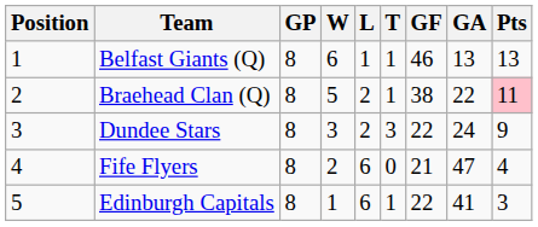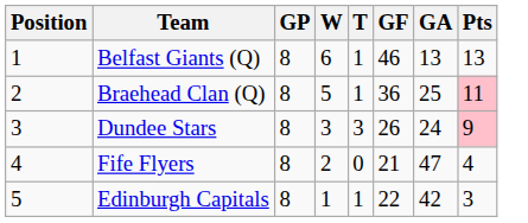- column: L | 1 | 2 | 2 | 6 | 6
Braehead Clan (Q) | GF: 38 -> 36
Braehead Clan (Q) | GA: 22 -> 25
Dundee Stars | GF: 22 -> 26
Dundee Stars | Pts: no background -> pink background
Edinburgh Capitals | GA: 41 -> 42
